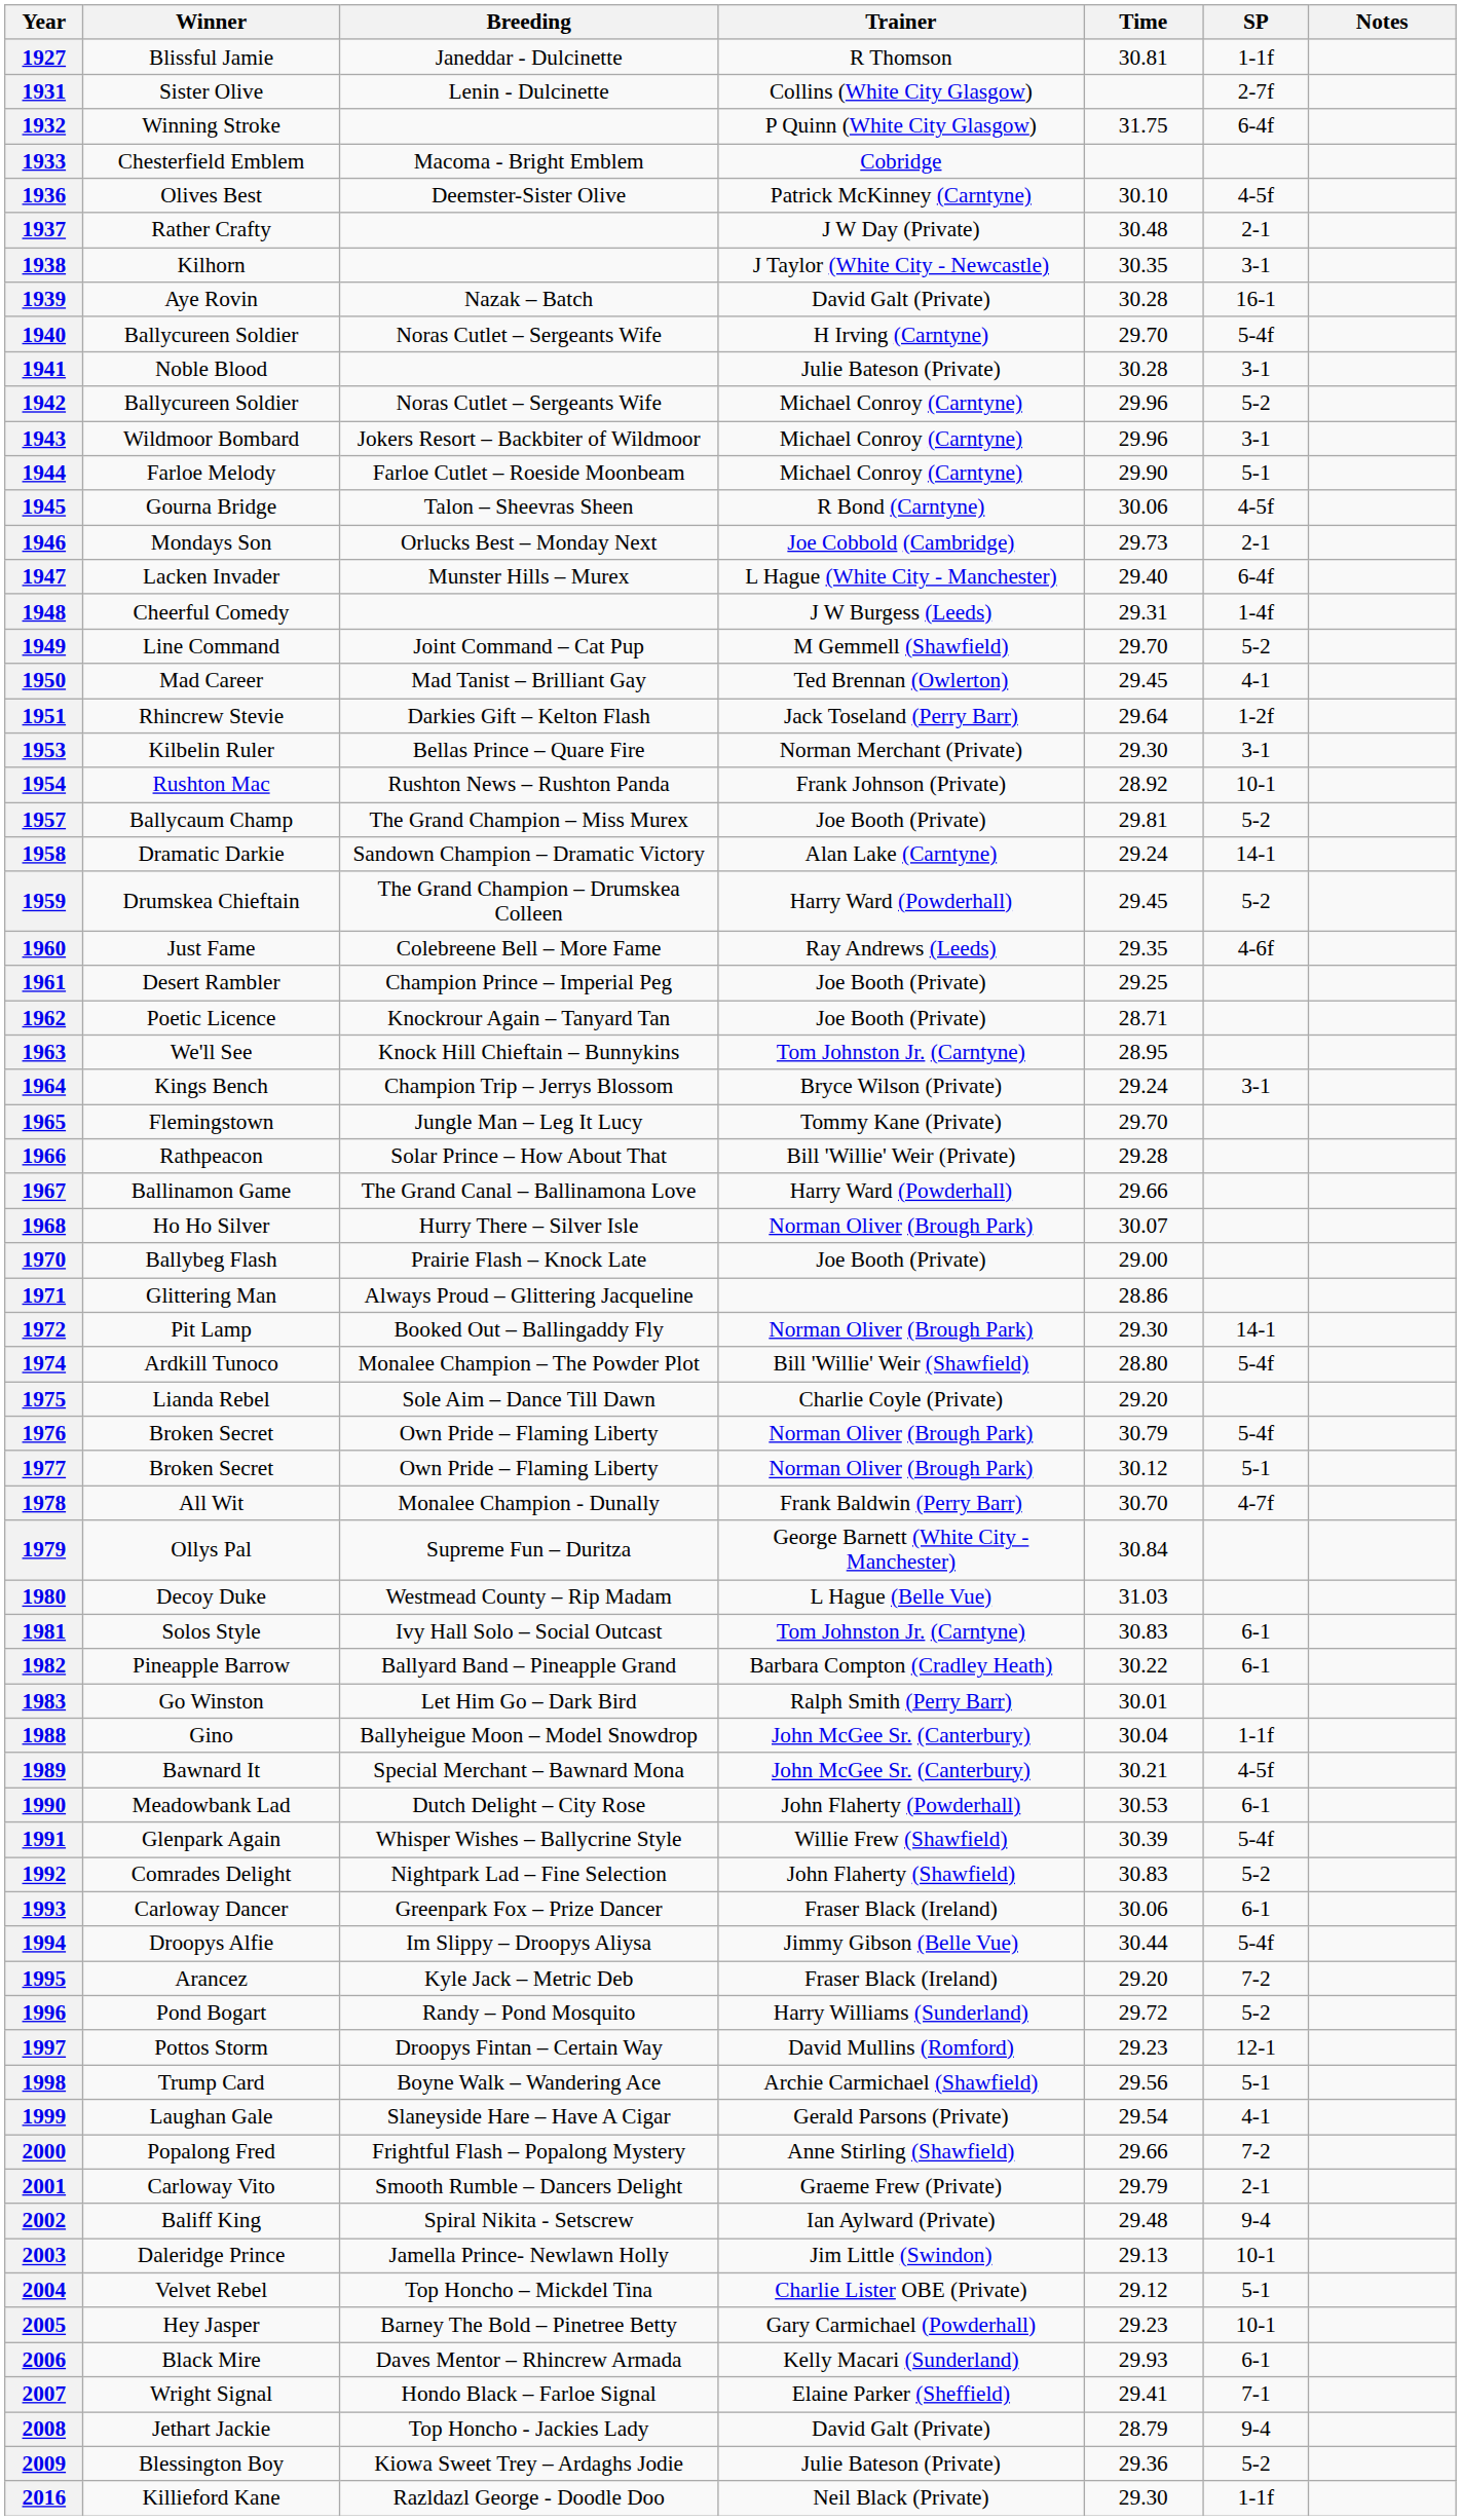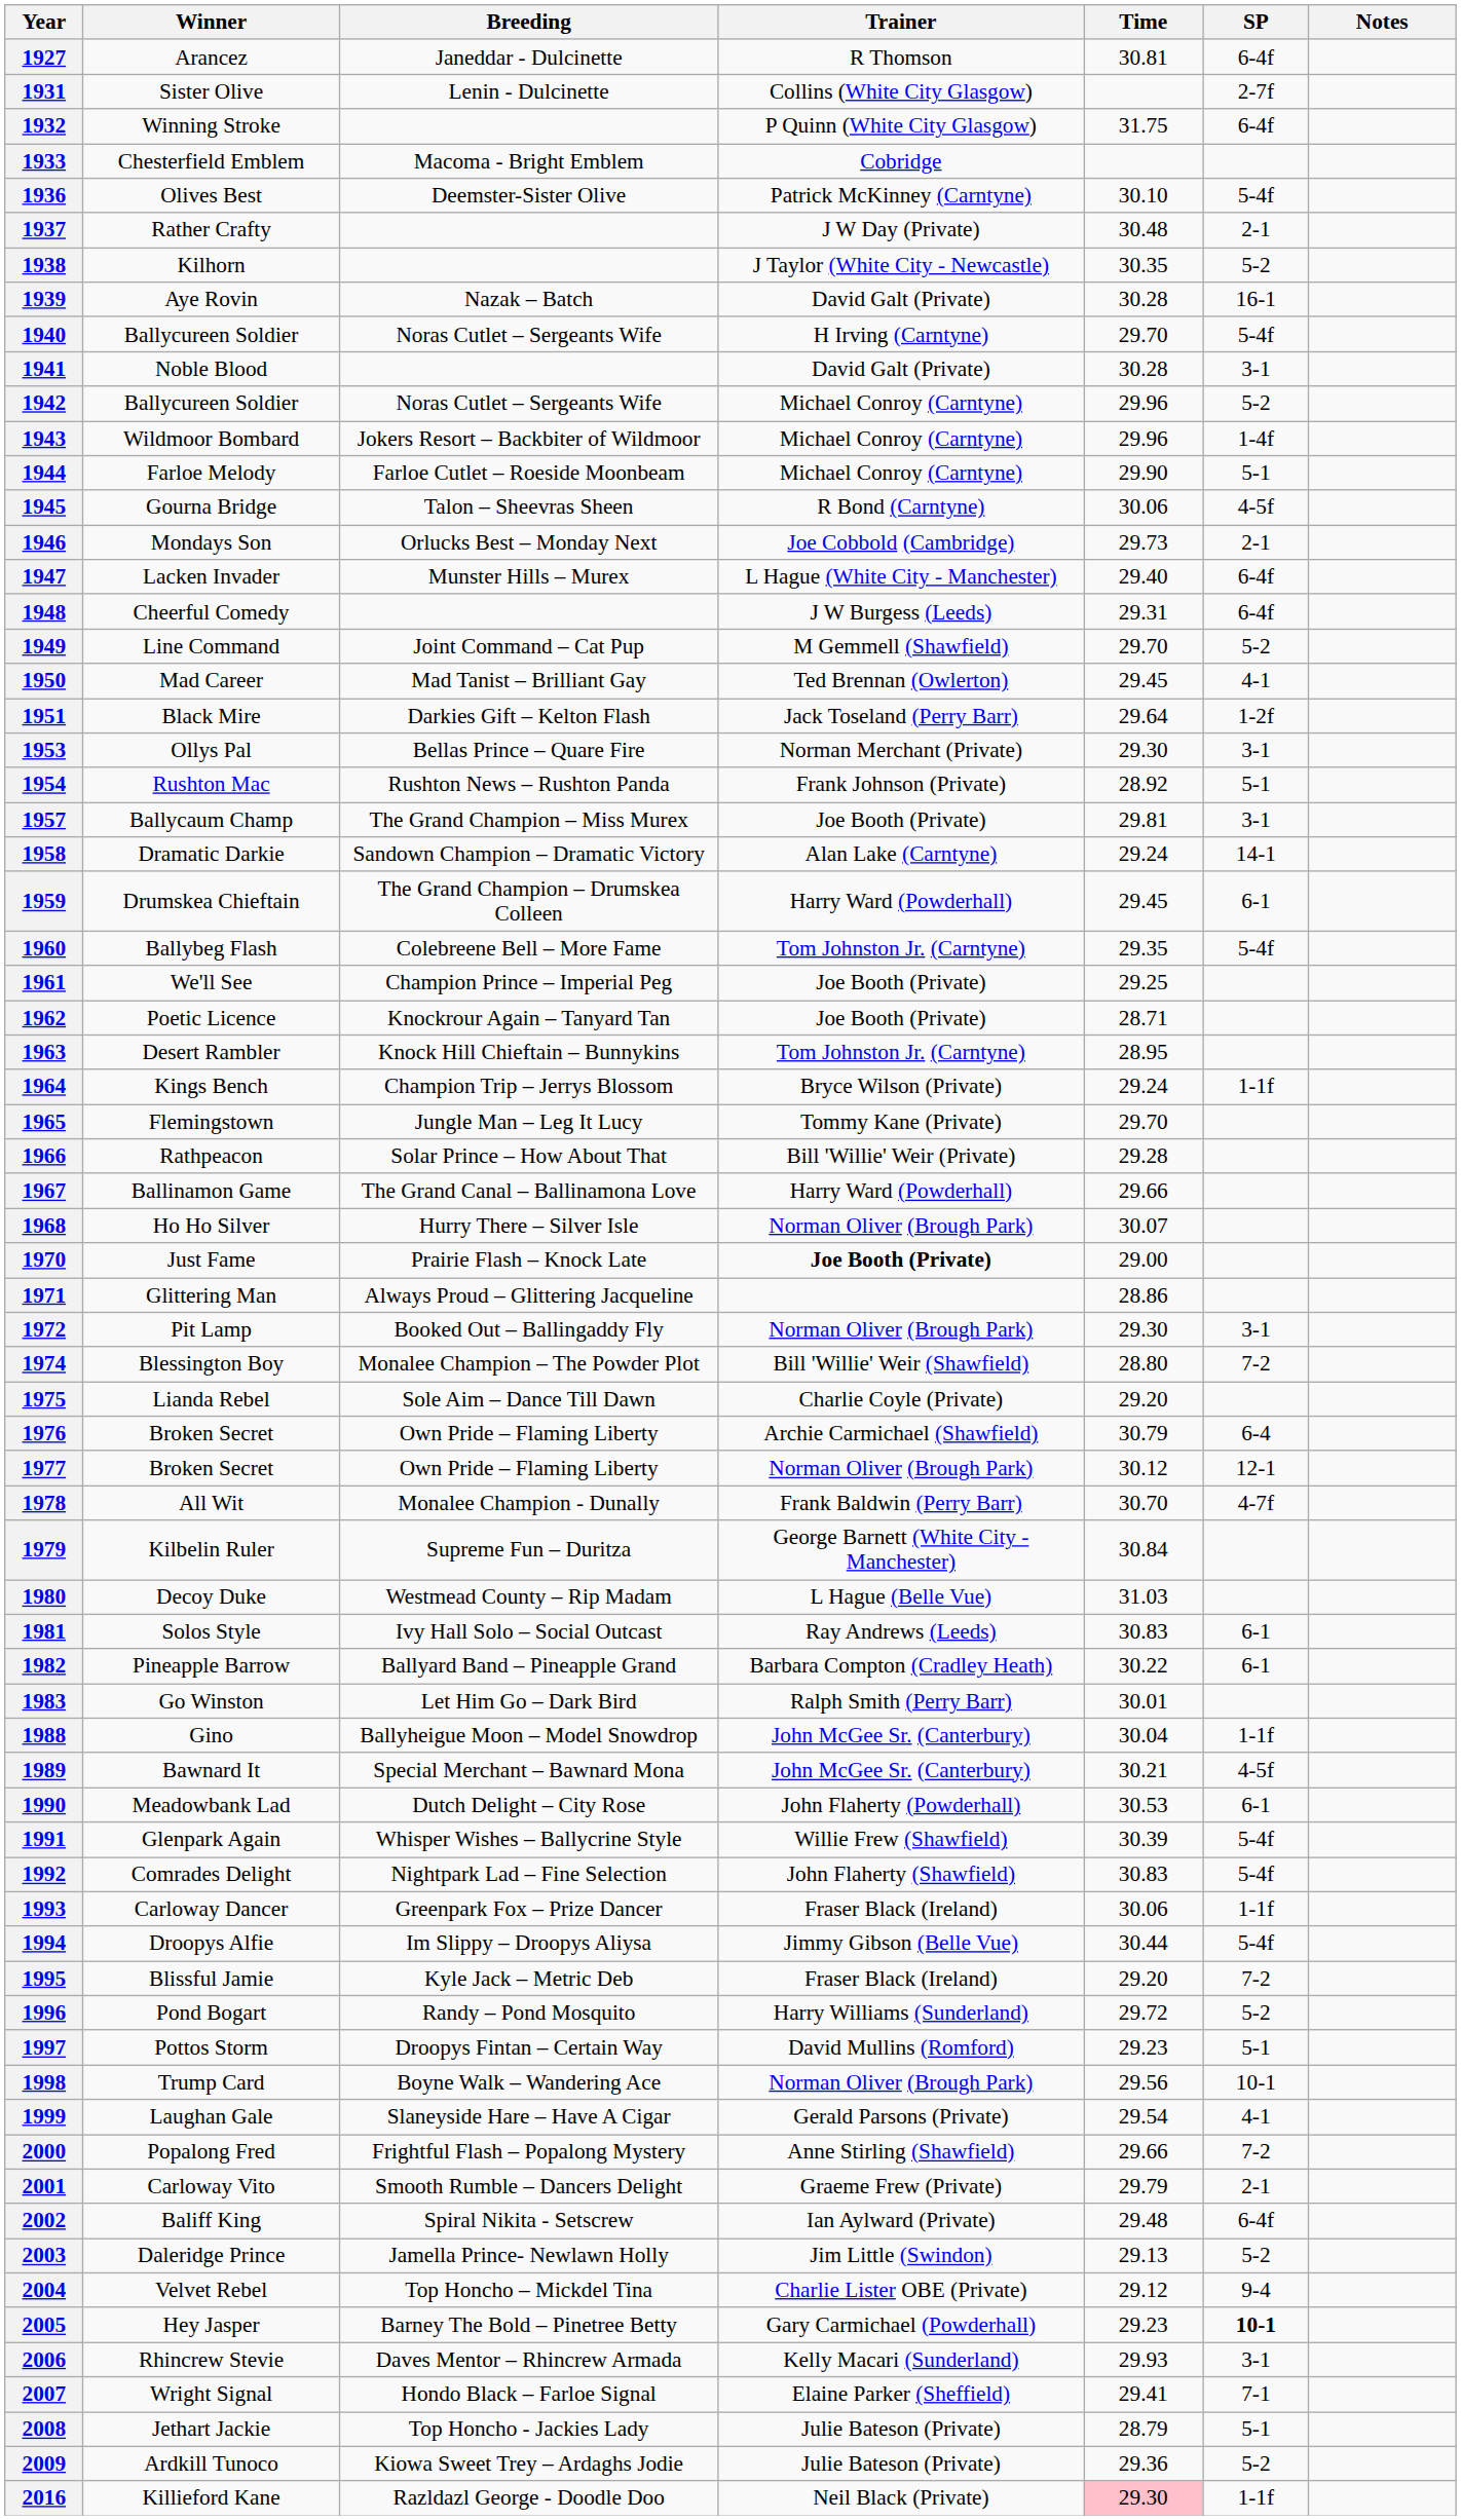1927 | Winner: Blissful Jamie -> Arancez
1927 | SP: 1-1f -> 6-4f
1936 | SP: 4-5f -> 5-4f
1938 | SP: 3-1 -> 5-2
1941 | Trainer: Julie Bateson (Private) -> David Galt (Private)
1943 | SP: 3-1 -> 1-4f
1948 | SP: 1-4f -> 6-4f
1951 | Winner: Rhincrew Stevie -> Black Mire
1953 | Winner: Kilbelin Ruler -> Ollys Pal
1954 | SP: 10-1 -> 5-1
1957 | SP: 5-2 -> 3-1
1959 | SP: 5-2 -> 6-1
1960 | Winner: Just Fame -> Ballybeg Flash
1960 | Trainer: Ray Andrews (Leeds) -> Tom Johnston Jr. (Carntyne)
1960 | SP: 4-6f -> 5-4f
1961 | Winner: Desert Rambler -> We'll See
1963 | Winner: We'll See -> Desert Rambler
1964 | SP: 3-1 -> 1-1f
1970 | Winner: Ballybeg Flash -> Just Fame
1970 | Trainer: normal -> bold
1972 | SP: 14-1 -> 3-1
1974 | Winner: Ardkill Tunoco -> Blessington Boy
1974 | SP: 5-4f -> 7-2
1976 | Trainer: Norman Oliver (Brough Park) -> Archie Carmichael (Shawfield)
1976 | SP: 5-4f -> 6-4
1977 | SP: 5-1 -> 12-1
1979 | Winner: Ollys Pal -> Kilbelin Ruler
1981 | Trainer: Tom Johnston Jr. (Carntyne) -> Ray Andrews (Leeds)
1992 | SP: 5-2 -> 5-4f
1993 | SP: 6-1 -> 1-1f
1995 | Winner: Arancez -> Blissful Jamie
1997 | SP: 12-1 -> 5-1
1998 | Trainer: Archie Carmichael (Shawfield) -> Norman Oliver (Brough Park)
1998 | SP: 5-1 -> 10-1
2002 | SP: 9-4 -> 6-4f
2003 | SP: 10-1 -> 5-2
2004 | SP: 5-1 -> 9-4
2005 | SP: normal -> bold
2006 | Winner: Black Mire -> Rhincrew Stevie
2006 | SP: 6-1 -> 3-1
2008 | Trainer: David Galt (Private) -> Julie Bateson (Private)
2008 | SP: 9-4 -> 5-1
2009 | Winner: Blessington Boy -> Ardkill Tunoco
2016 | Time: no background -> pink background
